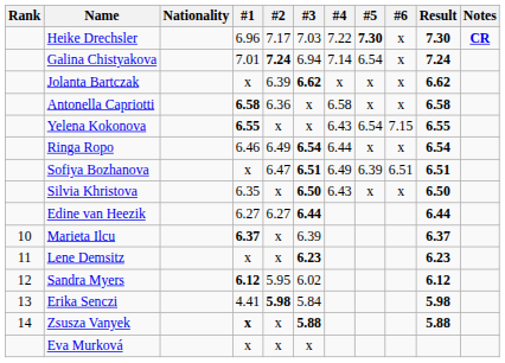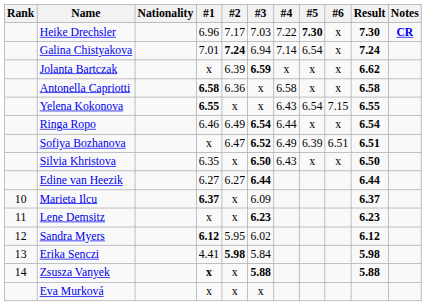Jolanta Bartczak | #3: 6.62 -> 6.59
Sofiya Bozhanova | #3: 6.51 -> 6.52
Marieta Ilcu | #3: 6.39 -> 6.09
